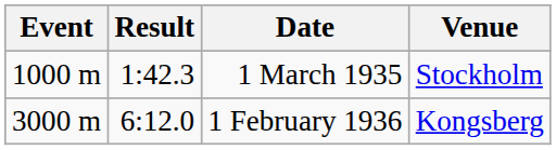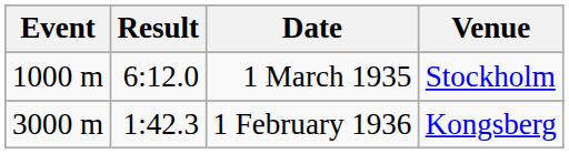1 March 1935 | Result: 1:42.3 -> 6:12.0
1 February 1936 | Result: 6:12.0 -> 1:42.3
